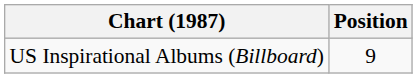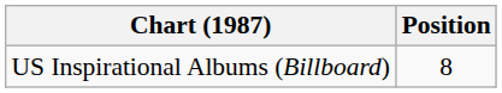US Inspirational Albums (Billboard) | Position: 9 -> 8
